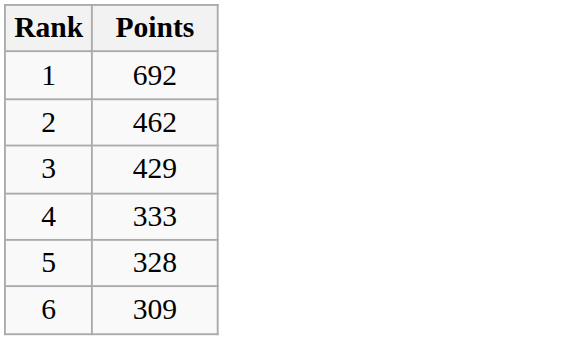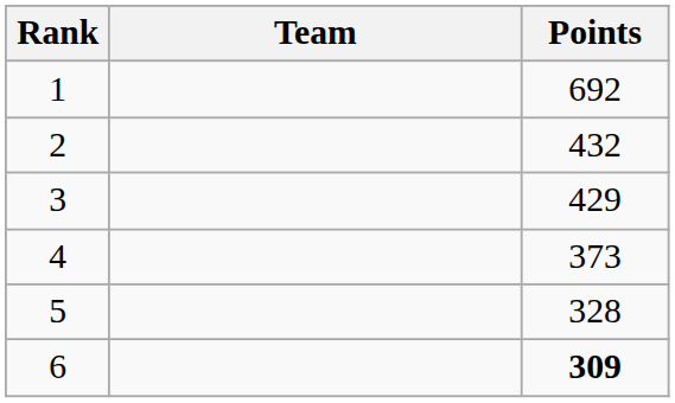+ column: Team
2 | Points: 462 -> 432
4 | Points: 333 -> 373
6 | Points: normal -> bold
